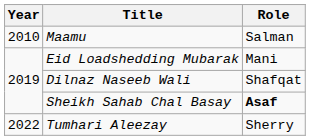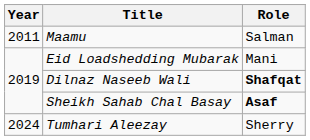Maamu | Year: 2010 -> 2011
Dilnaz Naseeb Wali | Role: normal -> bold
Tumhari Aleezay | Year: 2022 -> 2024
